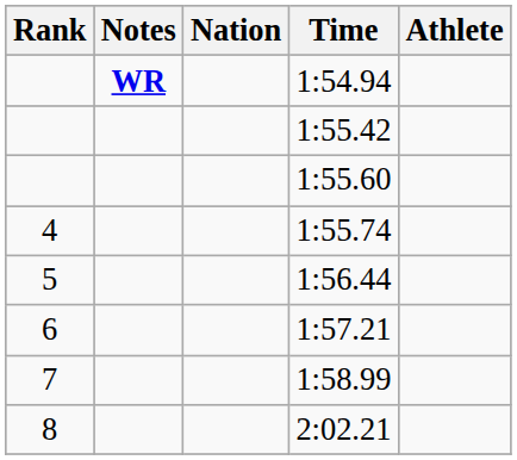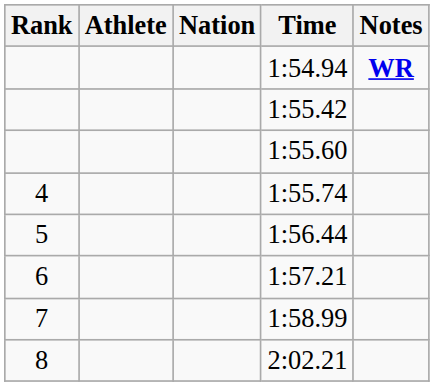columns swapped: Athlete <-> Notes
